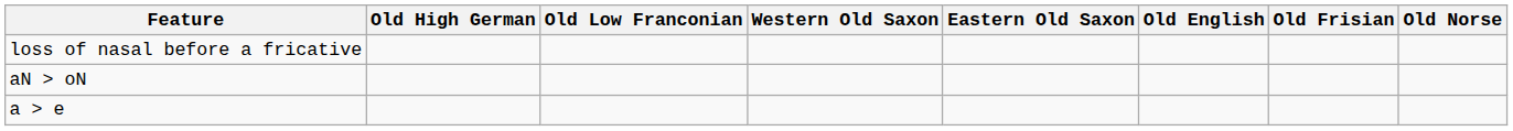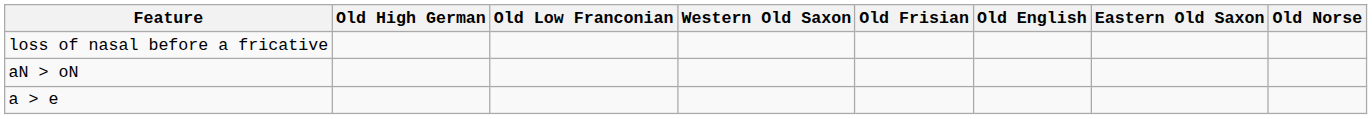columns swapped: Eastern Old Saxon <-> Old Frisian
